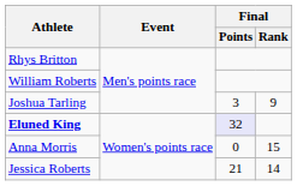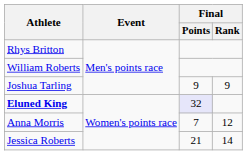Joshua Tarling | Final / Points: 3 -> 9
Anna Morris | Final / Points: 0 -> 7
Anna Morris | Final / Rank: 15 -> 12
